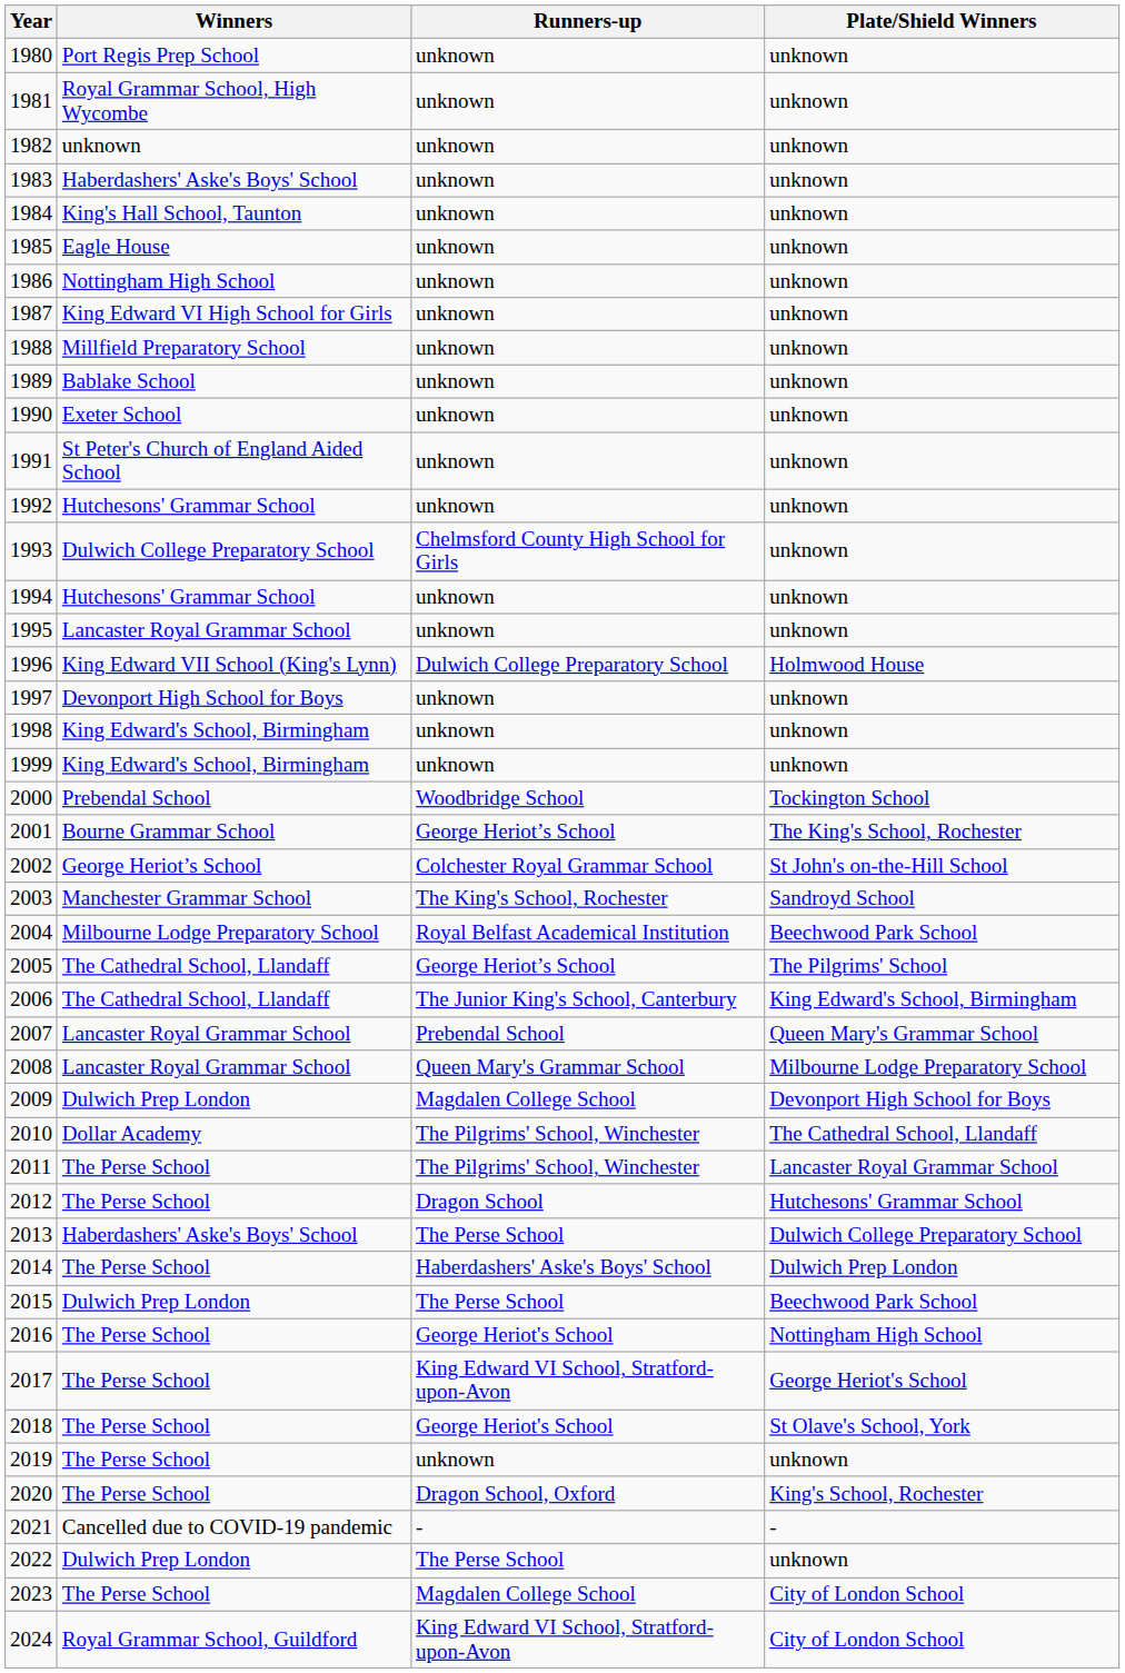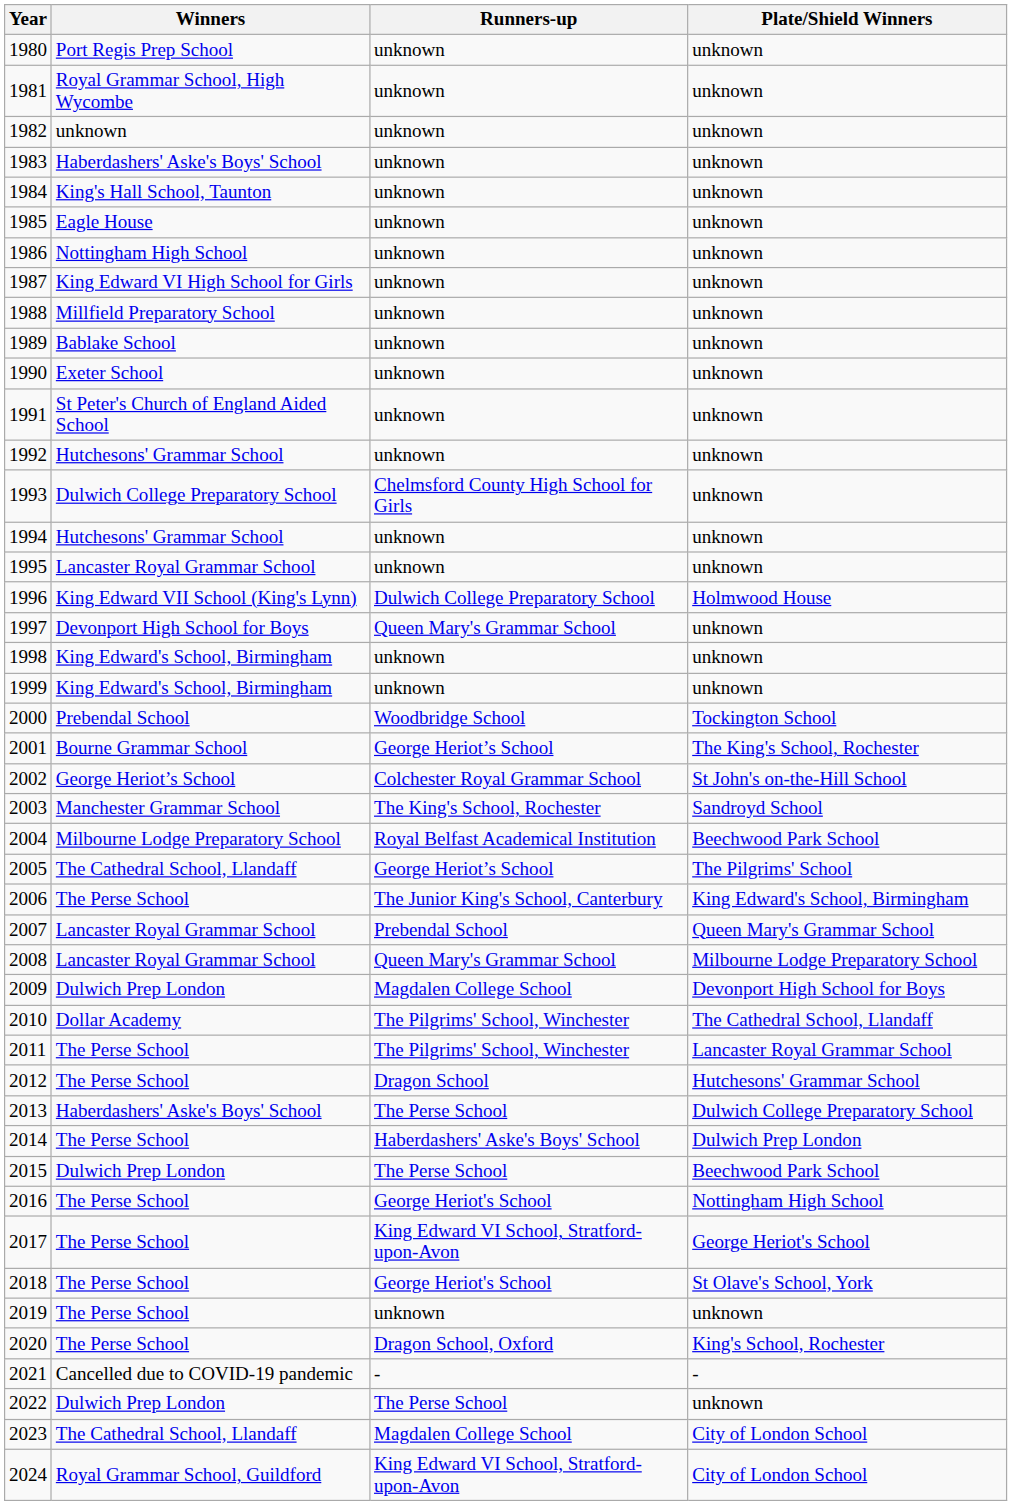1997 | Runners-up: unknown -> Queen Mary's Grammar School
2006 | Winners: The Cathedral School, Llandaff -> The Perse School
2023 | Winners: The Perse School -> The Cathedral School, Llandaff
